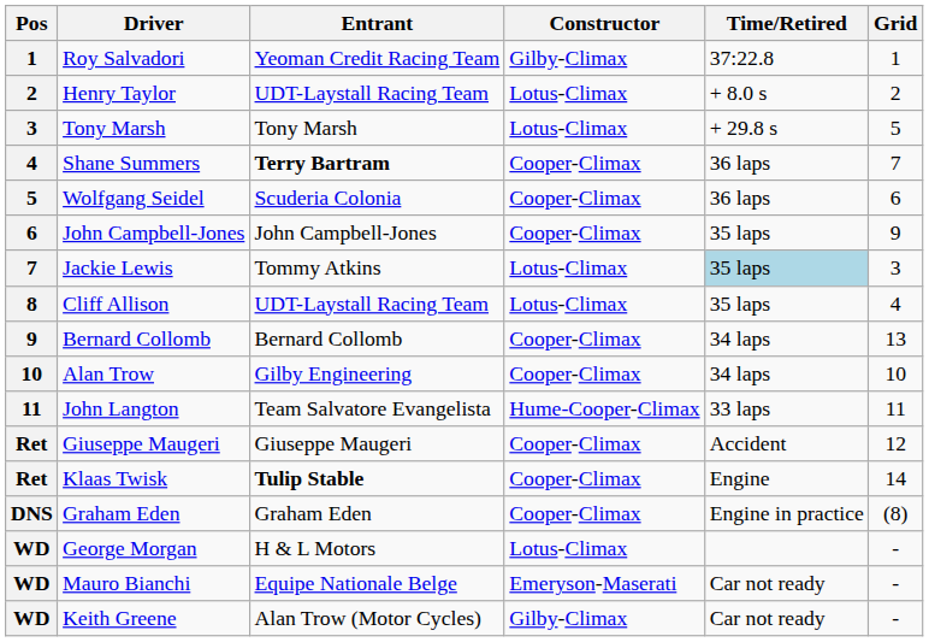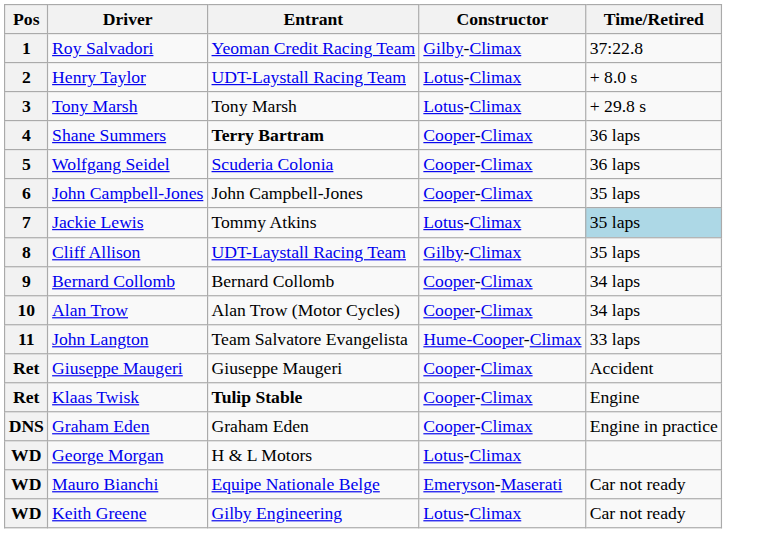- column: Grid | 1 | 2 | 5 | 7 | 6 | 9 | 3 | 4 | 13 | 10 | 11 | 12 | 14 | (8) | - | - | -
Cliff Allison | Constructor: Lotus-Climax -> Gilby-Climax
Alan Trow | Entrant: Gilby Engineering -> Alan Trow (Motor Cycles)
Keith Greene | Entrant: Alan Trow (Motor Cycles) -> Gilby Engineering
Keith Greene | Constructor: Gilby-Climax -> Lotus-Climax
